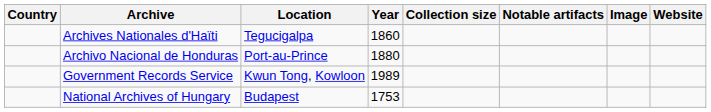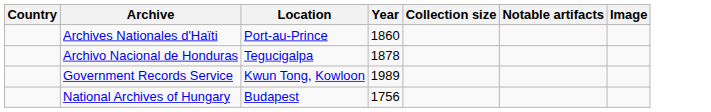- column: Website
Archives Nationales d'Haïti | Location: Tegucigalpa -> Port-au-Prince
Archivo Nacional de Honduras | Location: Port-au-Prince -> Tegucigalpa
Archivo Nacional de Honduras | Year: 1880 -> 1878
National Archives of Hungary | Year: 1753 -> 1756
